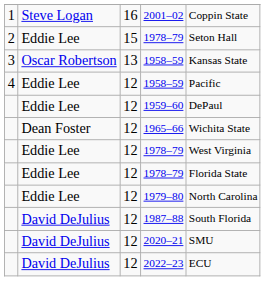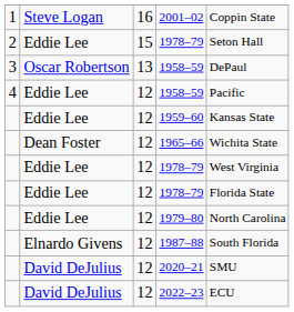3 / 1958–59 | column 5: Kansas State -> DePaul
1959–60 | column 5: DePaul -> Kansas State
1987–88 | column 2: David DeJulius -> Elnardo Givens
